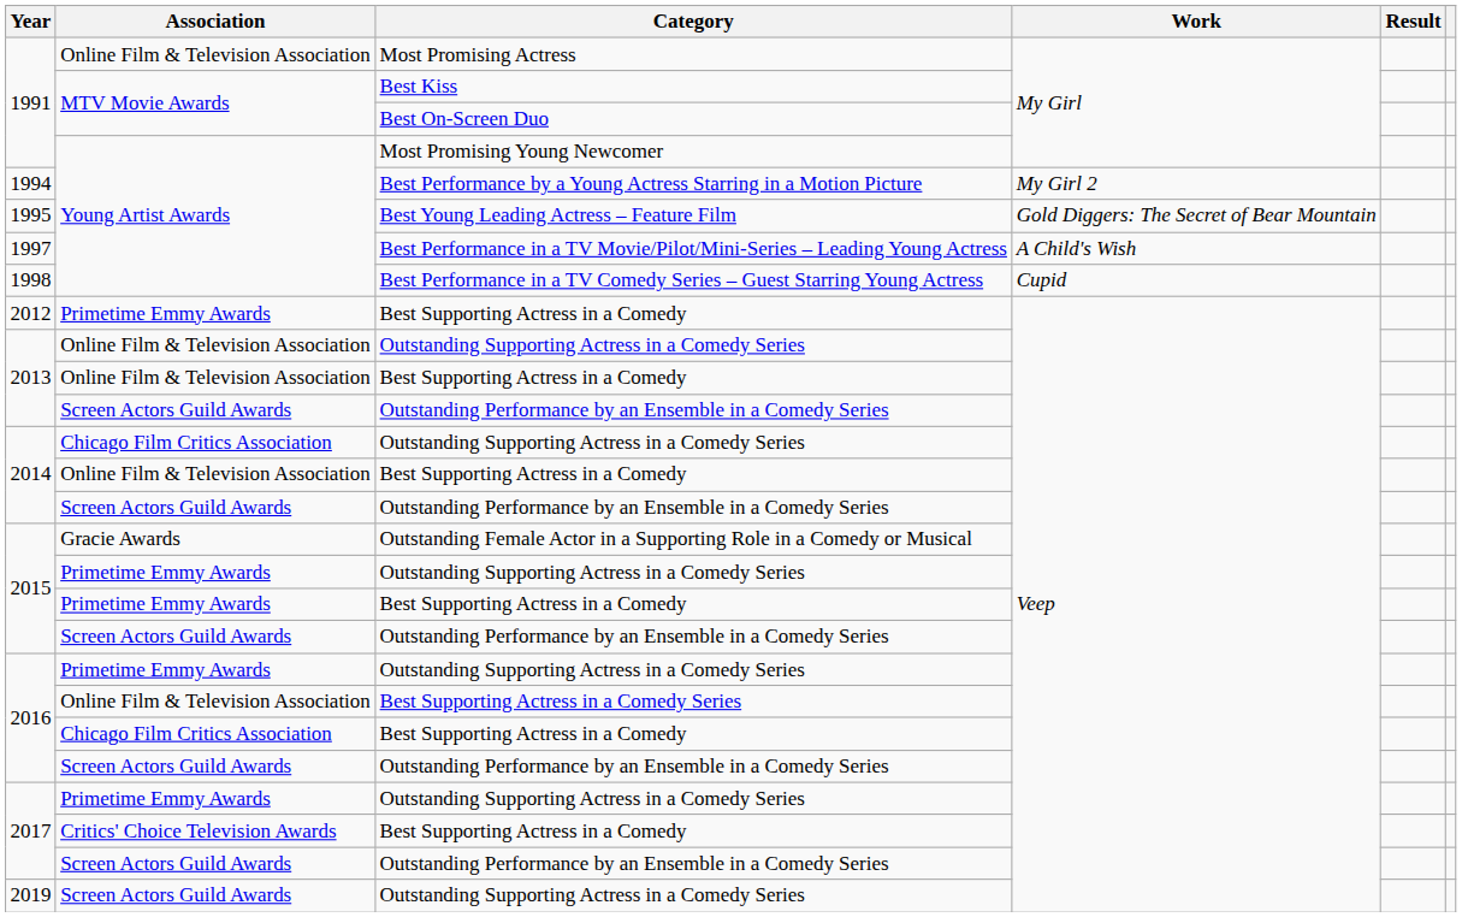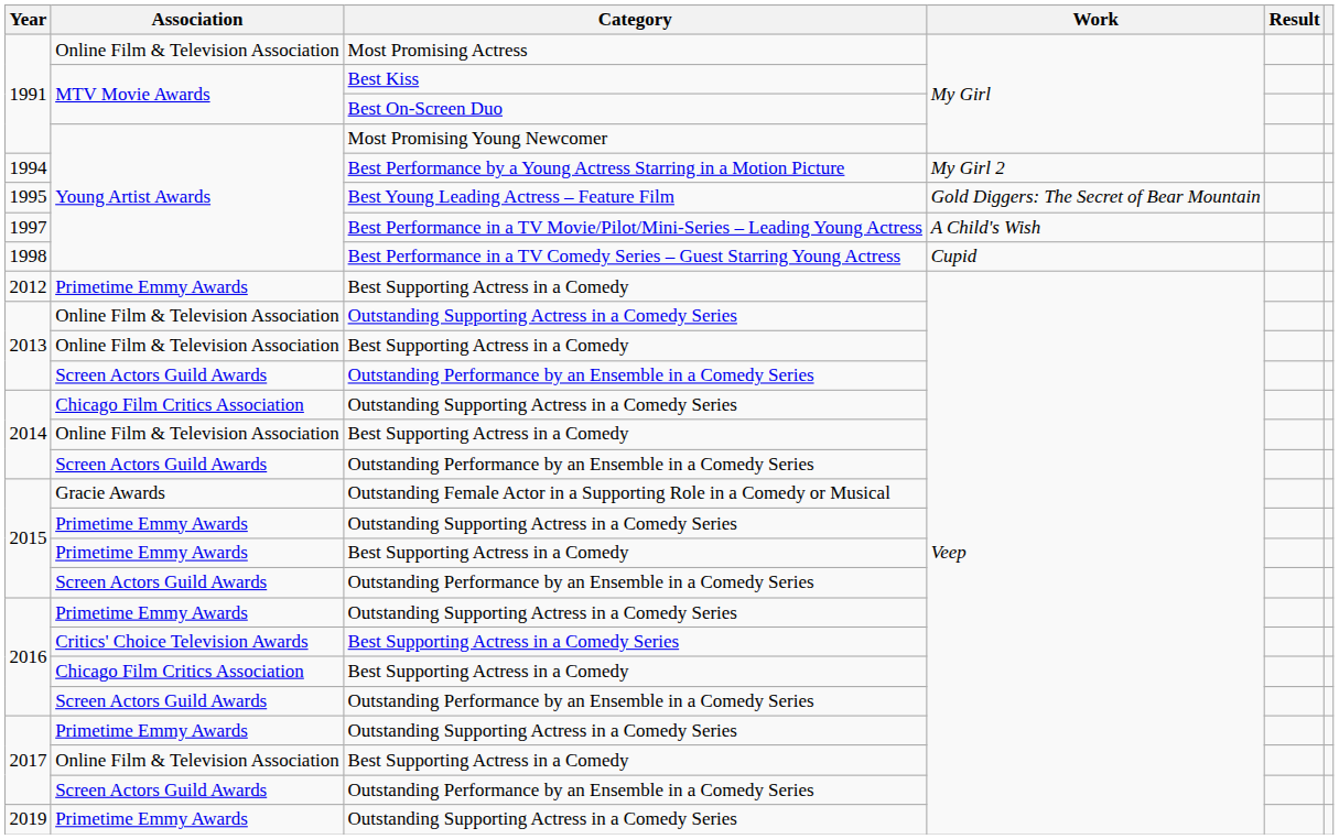Best Supporting Actress in a Comedy Series | Association: Online Film & Television Association -> Critics' Choice Television Awards
2017 / Best Supporting Actress in a Comedy | Association: Critics' Choice Television Awards -> Online Film & Television Association
2019 / Outstanding Supporting Actress in a Comedy Series | Association: Screen Actors Guild Awards -> Primetime Emmy Awards
